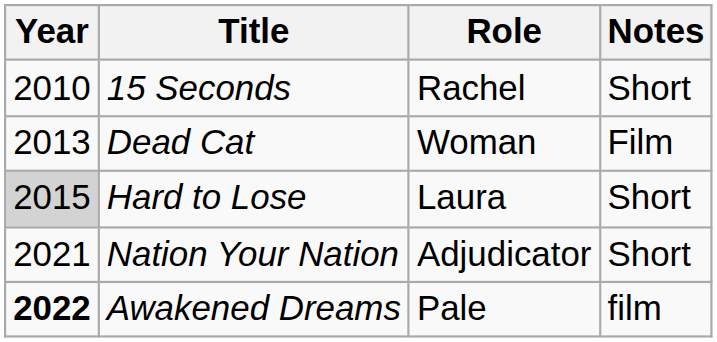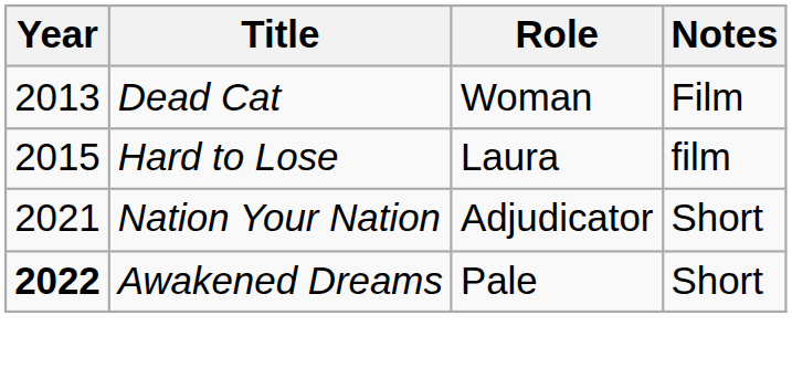- row: 2010 | 15 Seconds | Rachel | Short
Hard to Lose | Year: lightgrey background -> no background
Hard to Lose | Notes: Short -> film
Awakened Dreams | Notes: film -> Short
